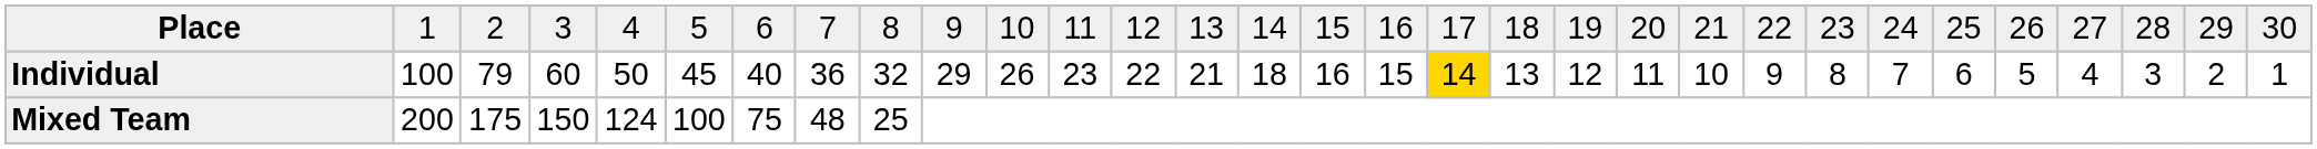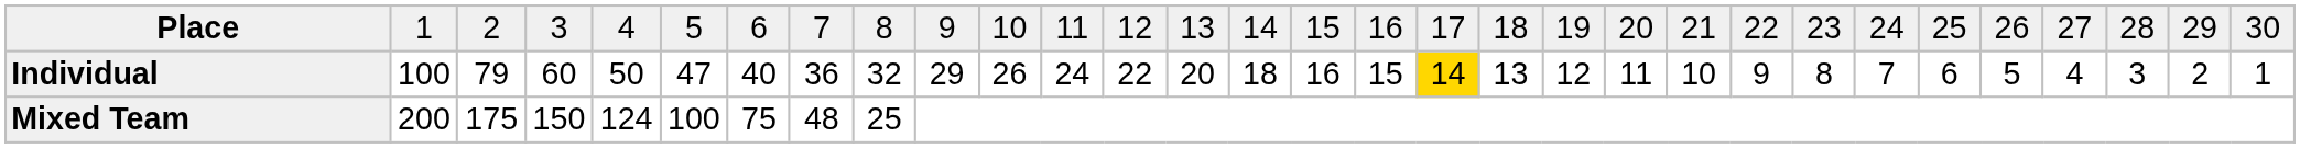Individual | column 6: 45 -> 47
Individual | column 12: 23 -> 24
Individual | column 14: 21 -> 20
